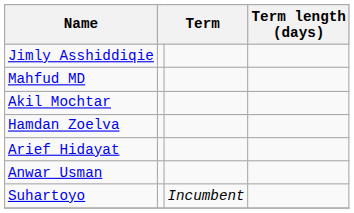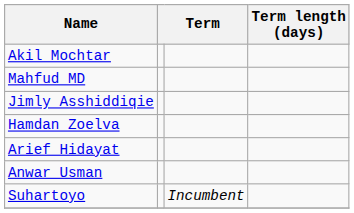rows swapped: Jimly Asshiddiqie <-> Akil Mochtar
